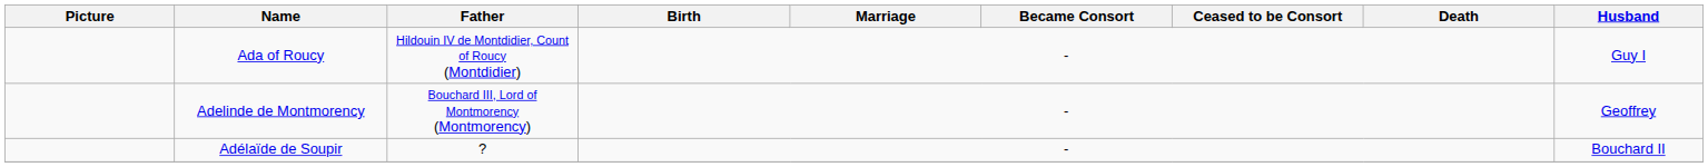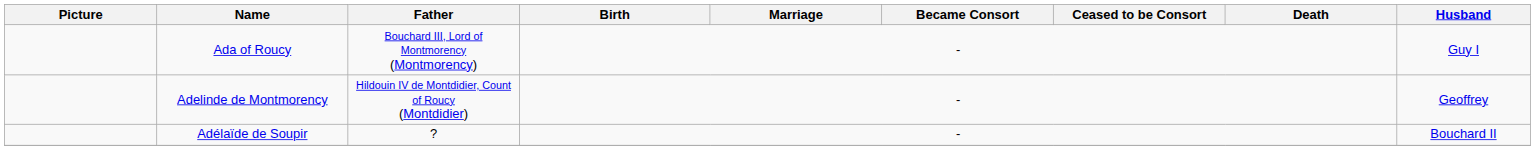Ada of Roucy | Father: Hildouin IV de Montdidier, Count of Roucy (Montdidier) -> Bouchard III, Lord of Montmorency (Montmorency)
Adelinde de Montmorency | Father: Bouchard III, Lord of Montmorency (Montmorency) -> Hildouin IV de Montdidier, Count of Roucy (Montdidier)
